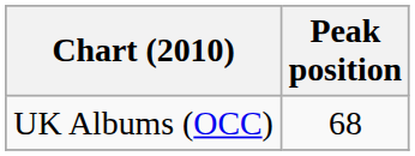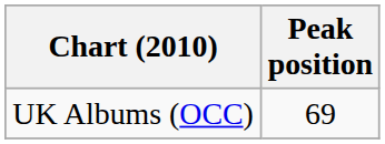UK Albums (OCC) | Peak position: 68 -> 69
